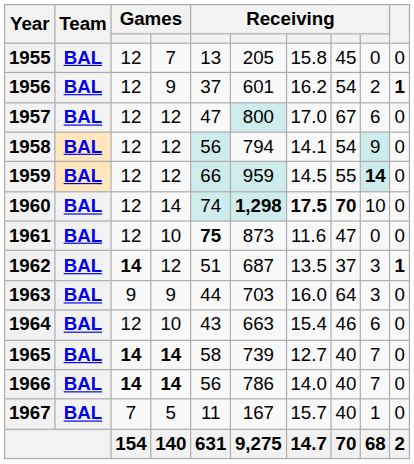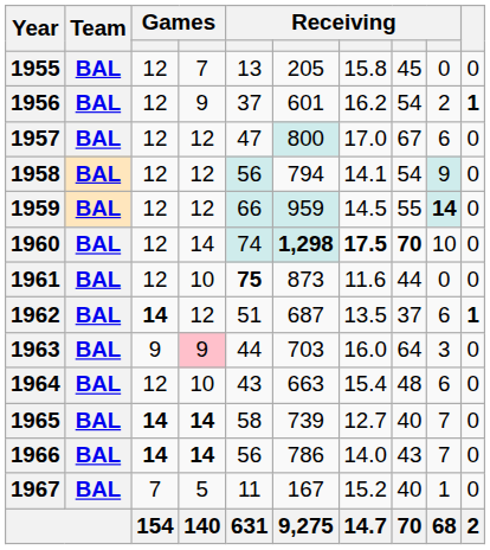1961 | column 8: 47 -> 44
1962 | column 9: 3 -> 6
1963 | column 4: no background -> pink background
1964 | column 8: 46 -> 48
1966 | column 8: 40 -> 43
1967 | column 7: 15.7 -> 15.2
